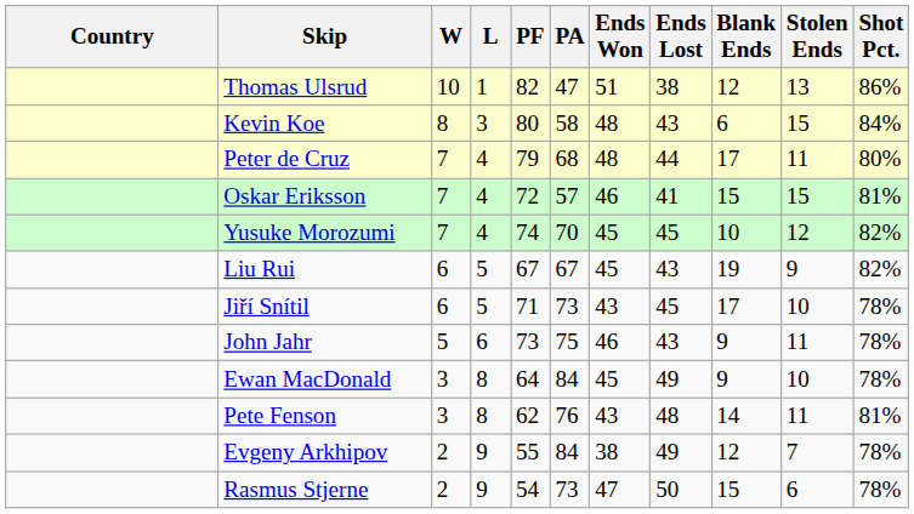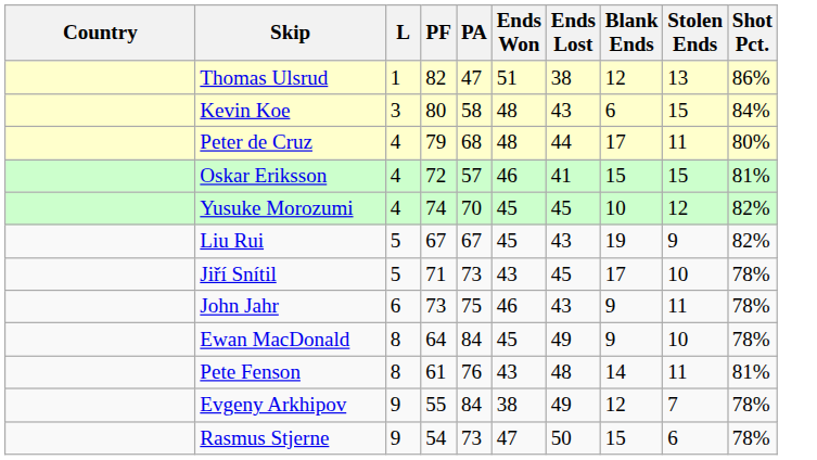- column: W | 10 | 8 | 7 | 7 | 7 | 6 | 6 | 5 | 3 | 3 | 2 | 2
Pete Fenson | PF: 62 -> 61
